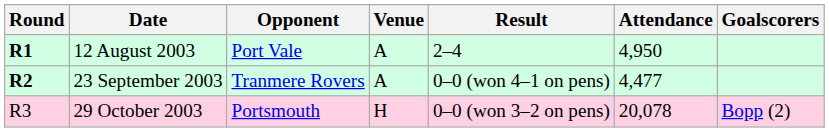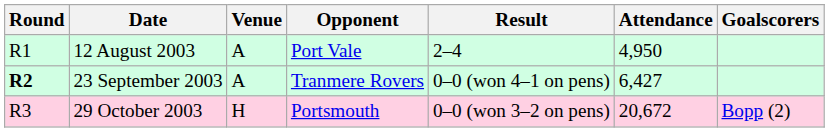columns swapped: Opponent <-> Venue
12 August 2003 | Round: bold -> normal
23 September 2003 | Attendance: 4,477 -> 6,427
29 October 2003 | Attendance: 20,078 -> 20,672
